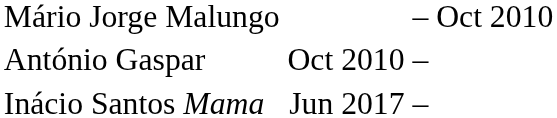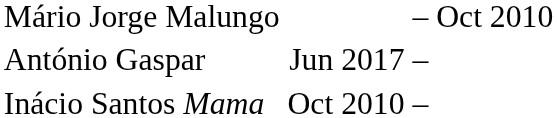António Gaspar | column 3: Oct 2010 -> Jun 2017
Inácio Santos Mama | column 3: Jun 2017 -> Oct 2010
